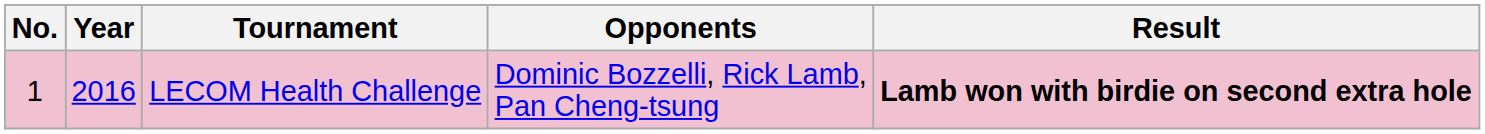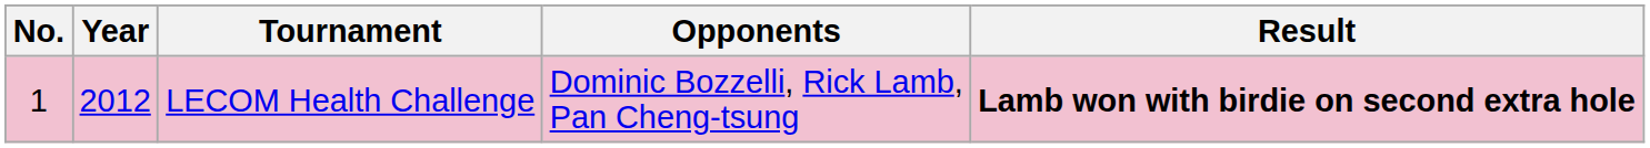LECOM Health Challenge | Year: 2016 -> 2012
